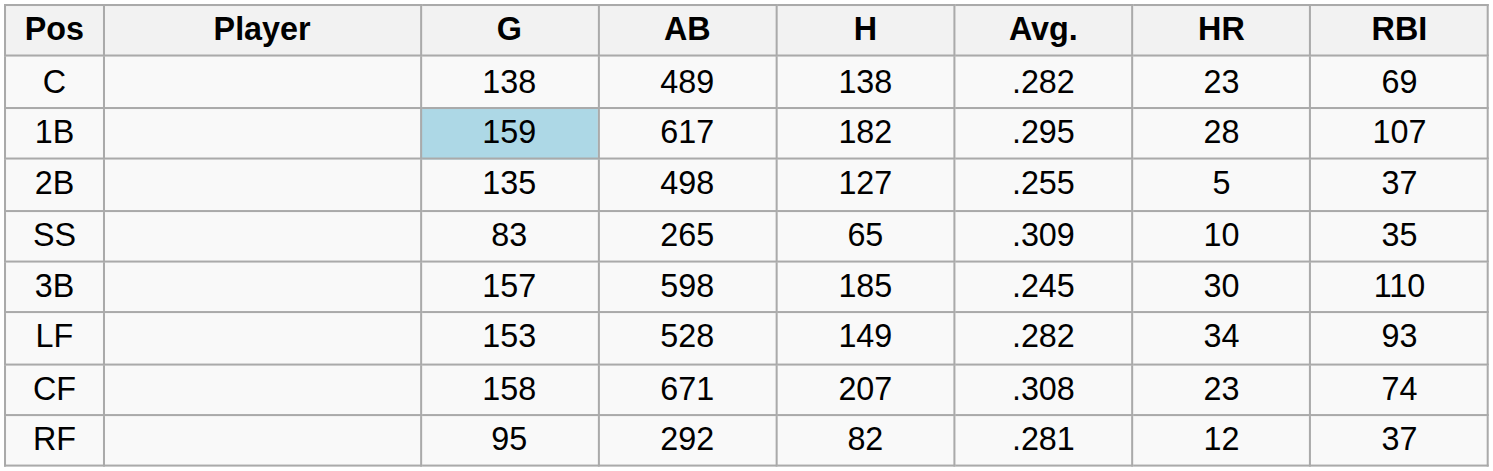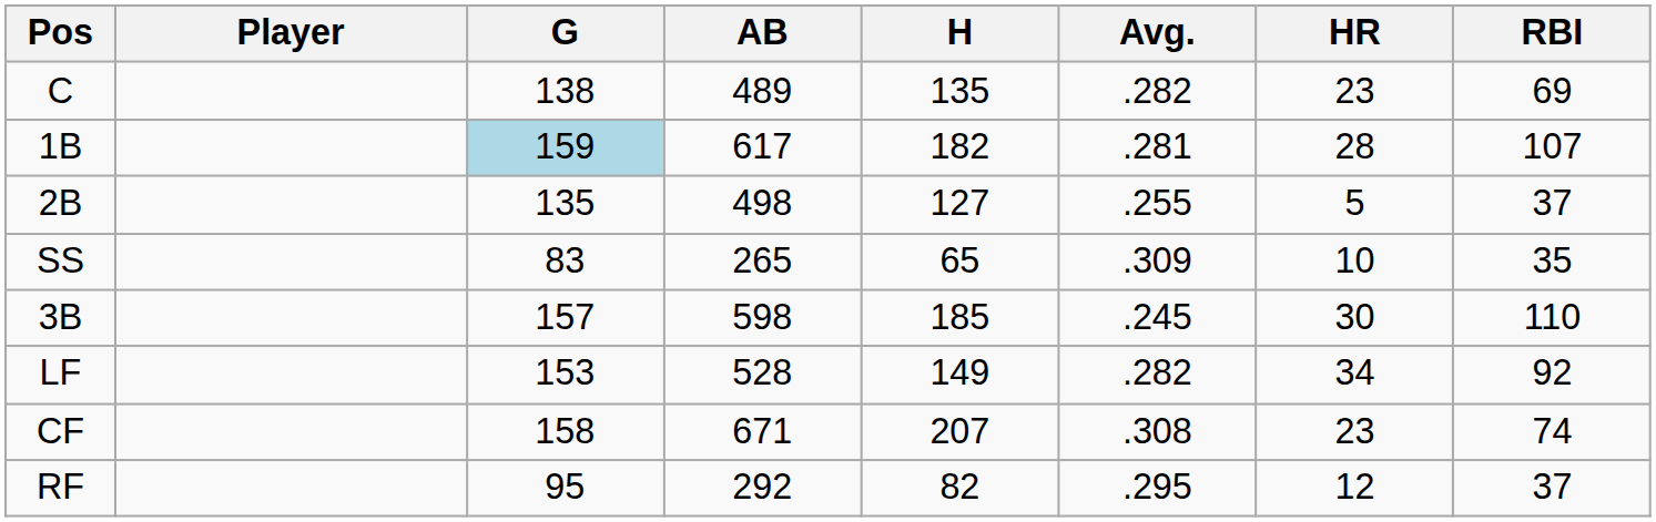C | H: 138 -> 135
1B | Avg.: .295 -> .281
LF | RBI: 93 -> 92
RF | Avg.: .281 -> .295
